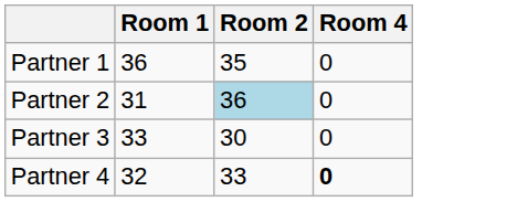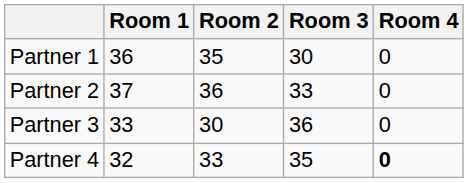+ column: Room 3 | 30 | 33 | 36 | 35
Partner 2 | Room 1: 31 -> 37
Partner 2 | Room 2: lightblue background -> no background
